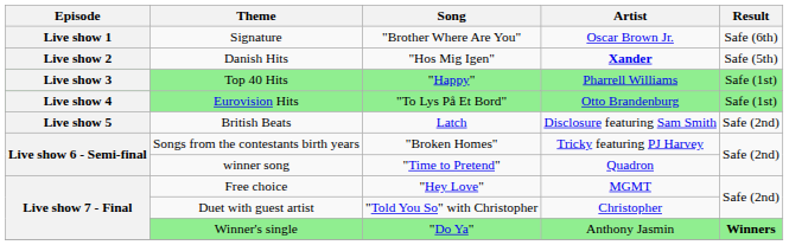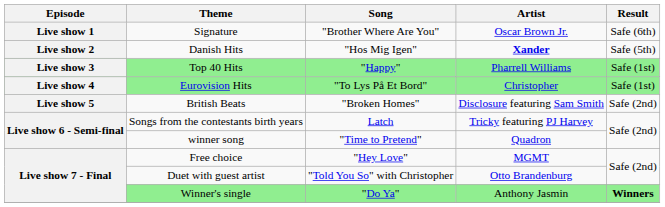Eurovision Hits | Artist: Otto Brandenburg -> Christopher
British Beats | Song: Latch -> "Broken Homes"
Songs from the contestants birth years | Song: "Broken Homes" -> Latch
Duet with guest artist | Artist: Christopher -> Otto Brandenburg
